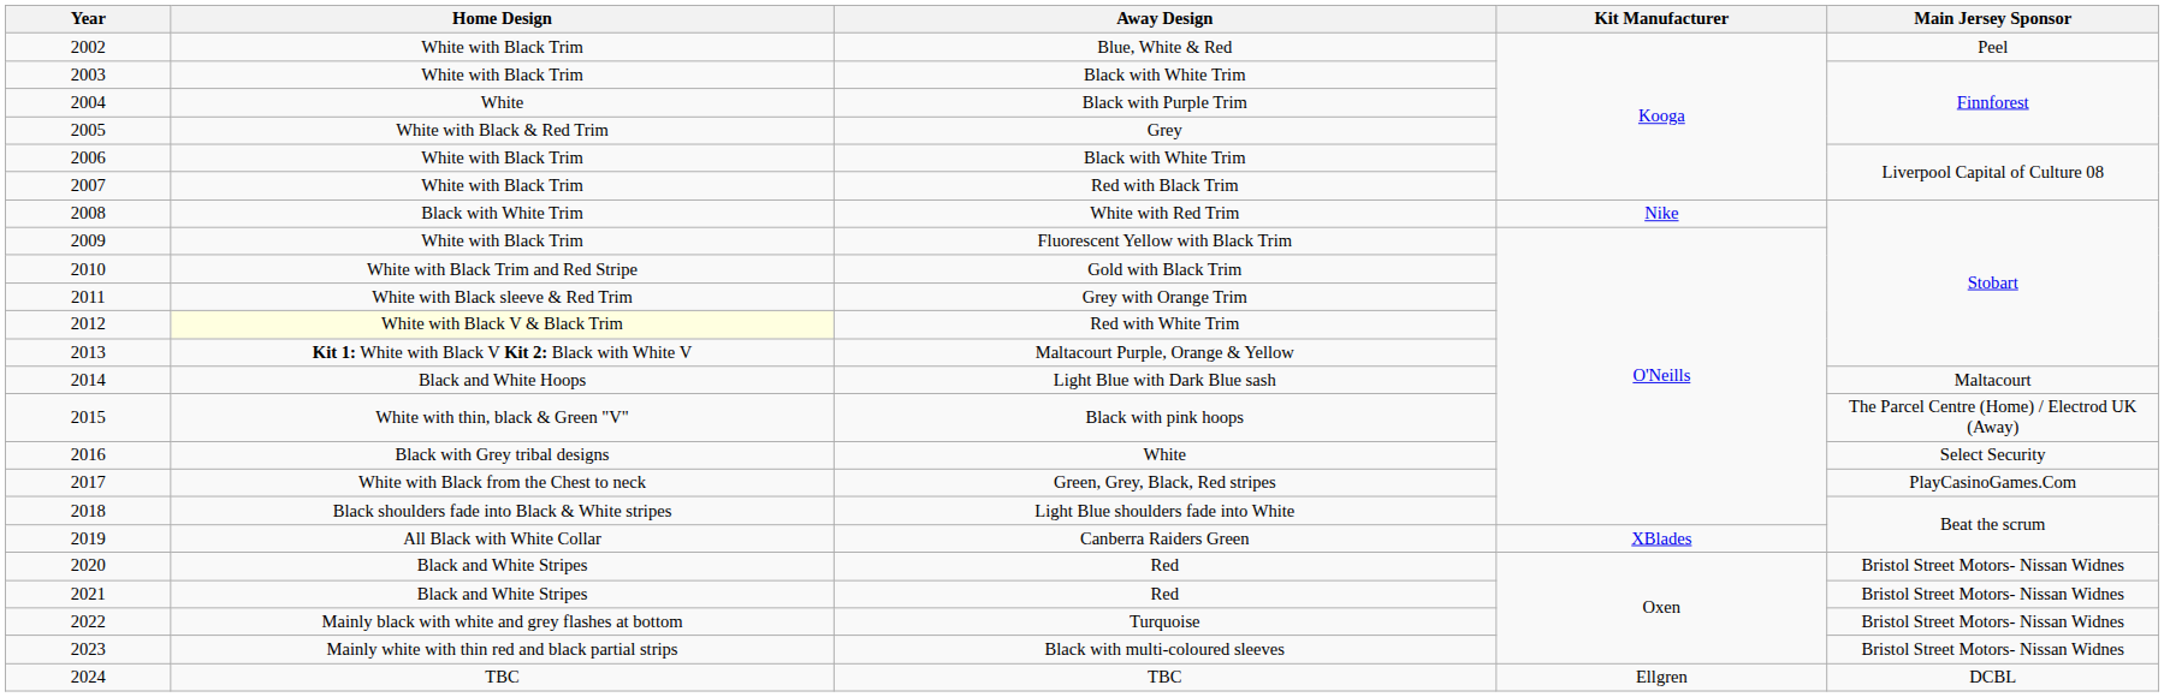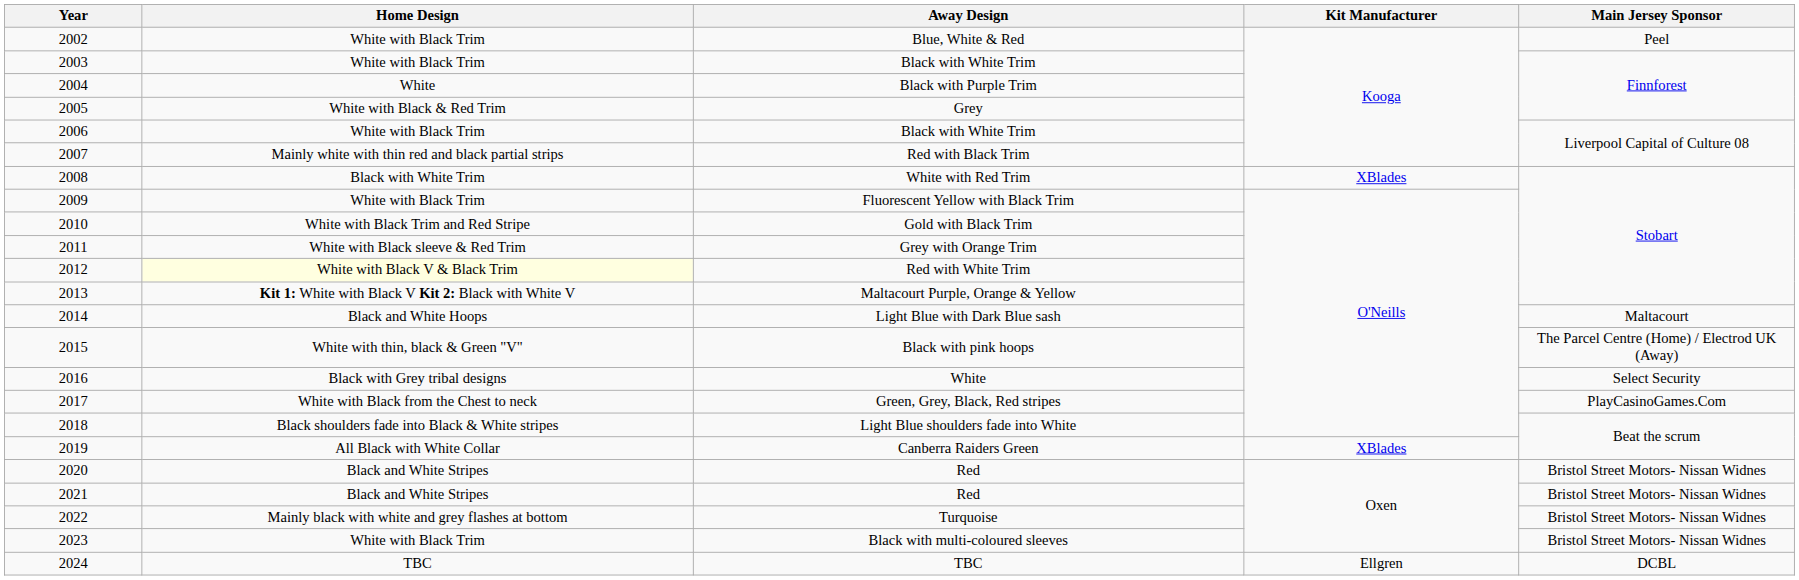Red with Black Trim | Home Design: White with Black Trim -> Mainly white with thin red and black partial strips
White with Red Trim | Kit Manufacturer: Nike -> XBlades
Black with multi-coloured sleeves | Home Design: Mainly white with thin red and black partial strips -> White with Black Trim
